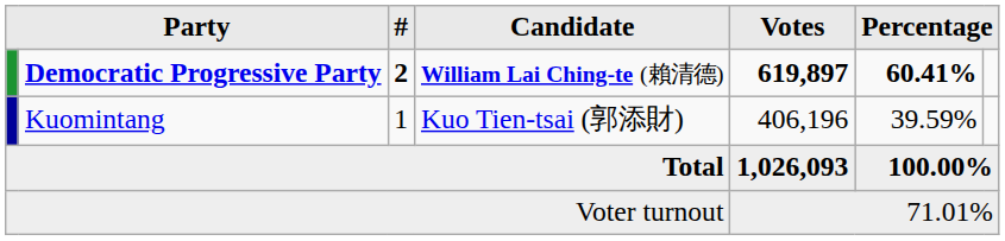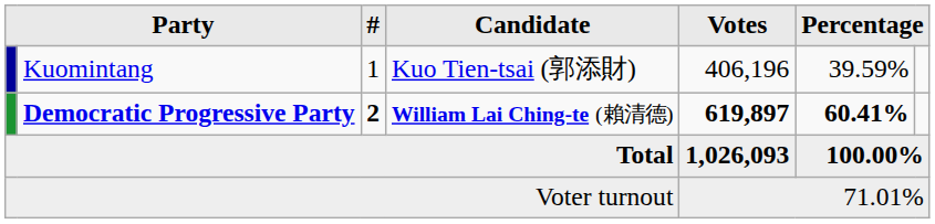rows swapped: Democratic Progressive Party <-> Kuomintang
